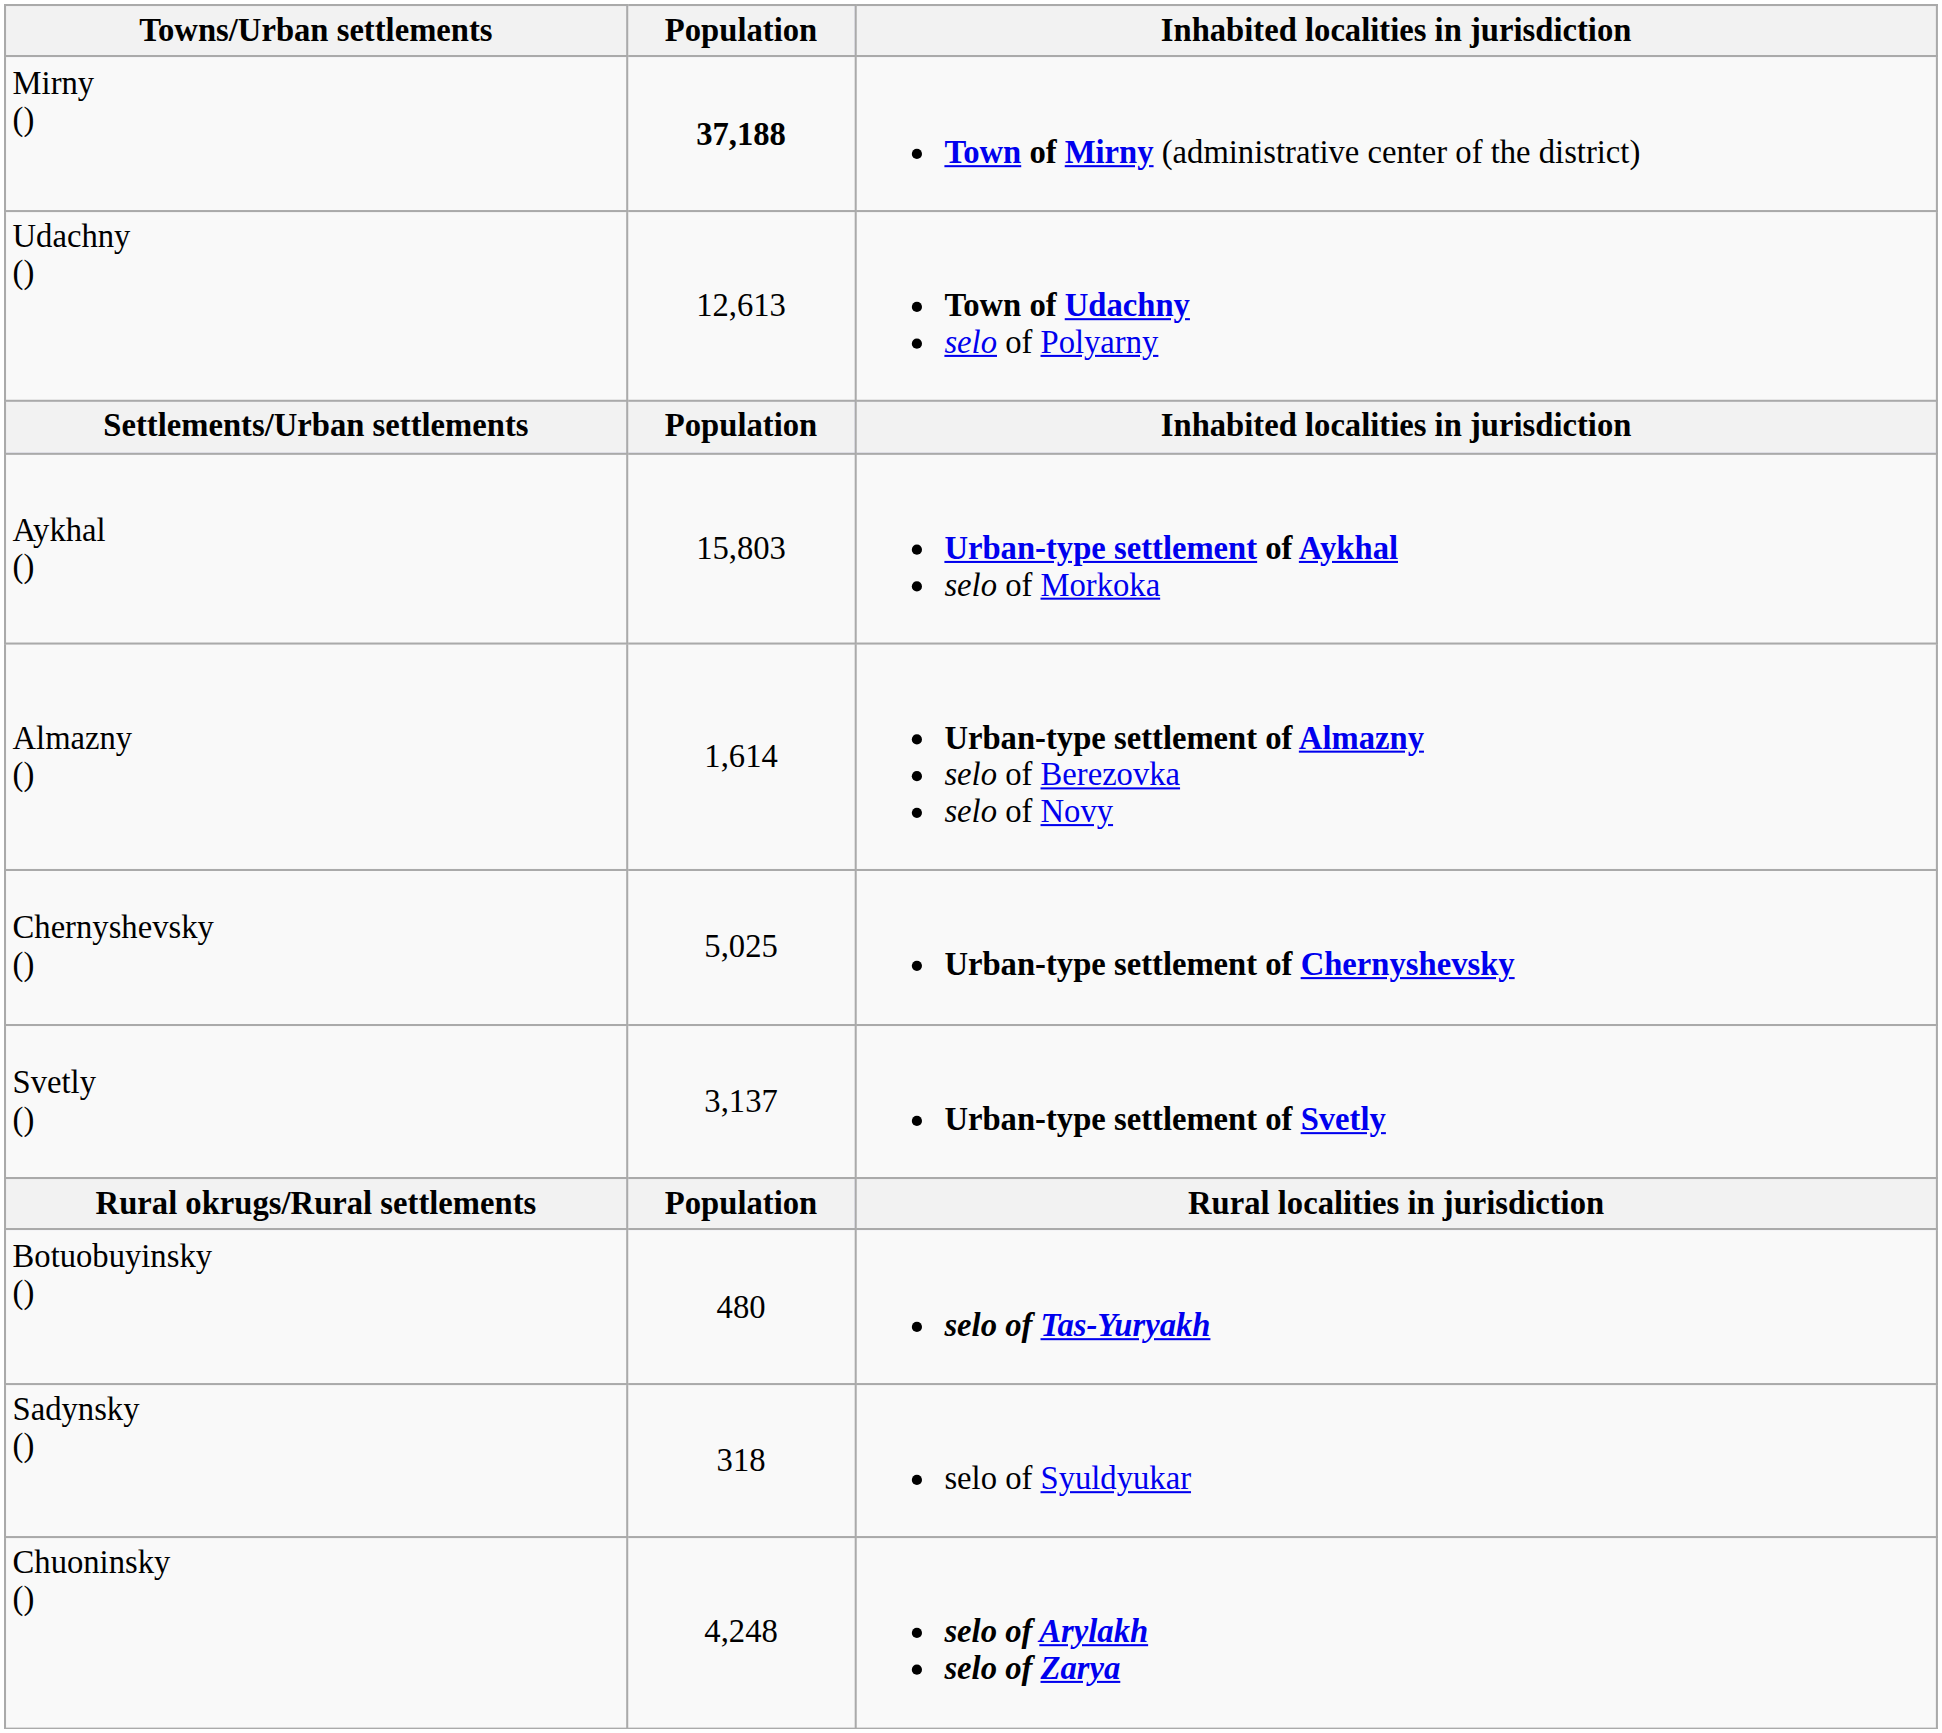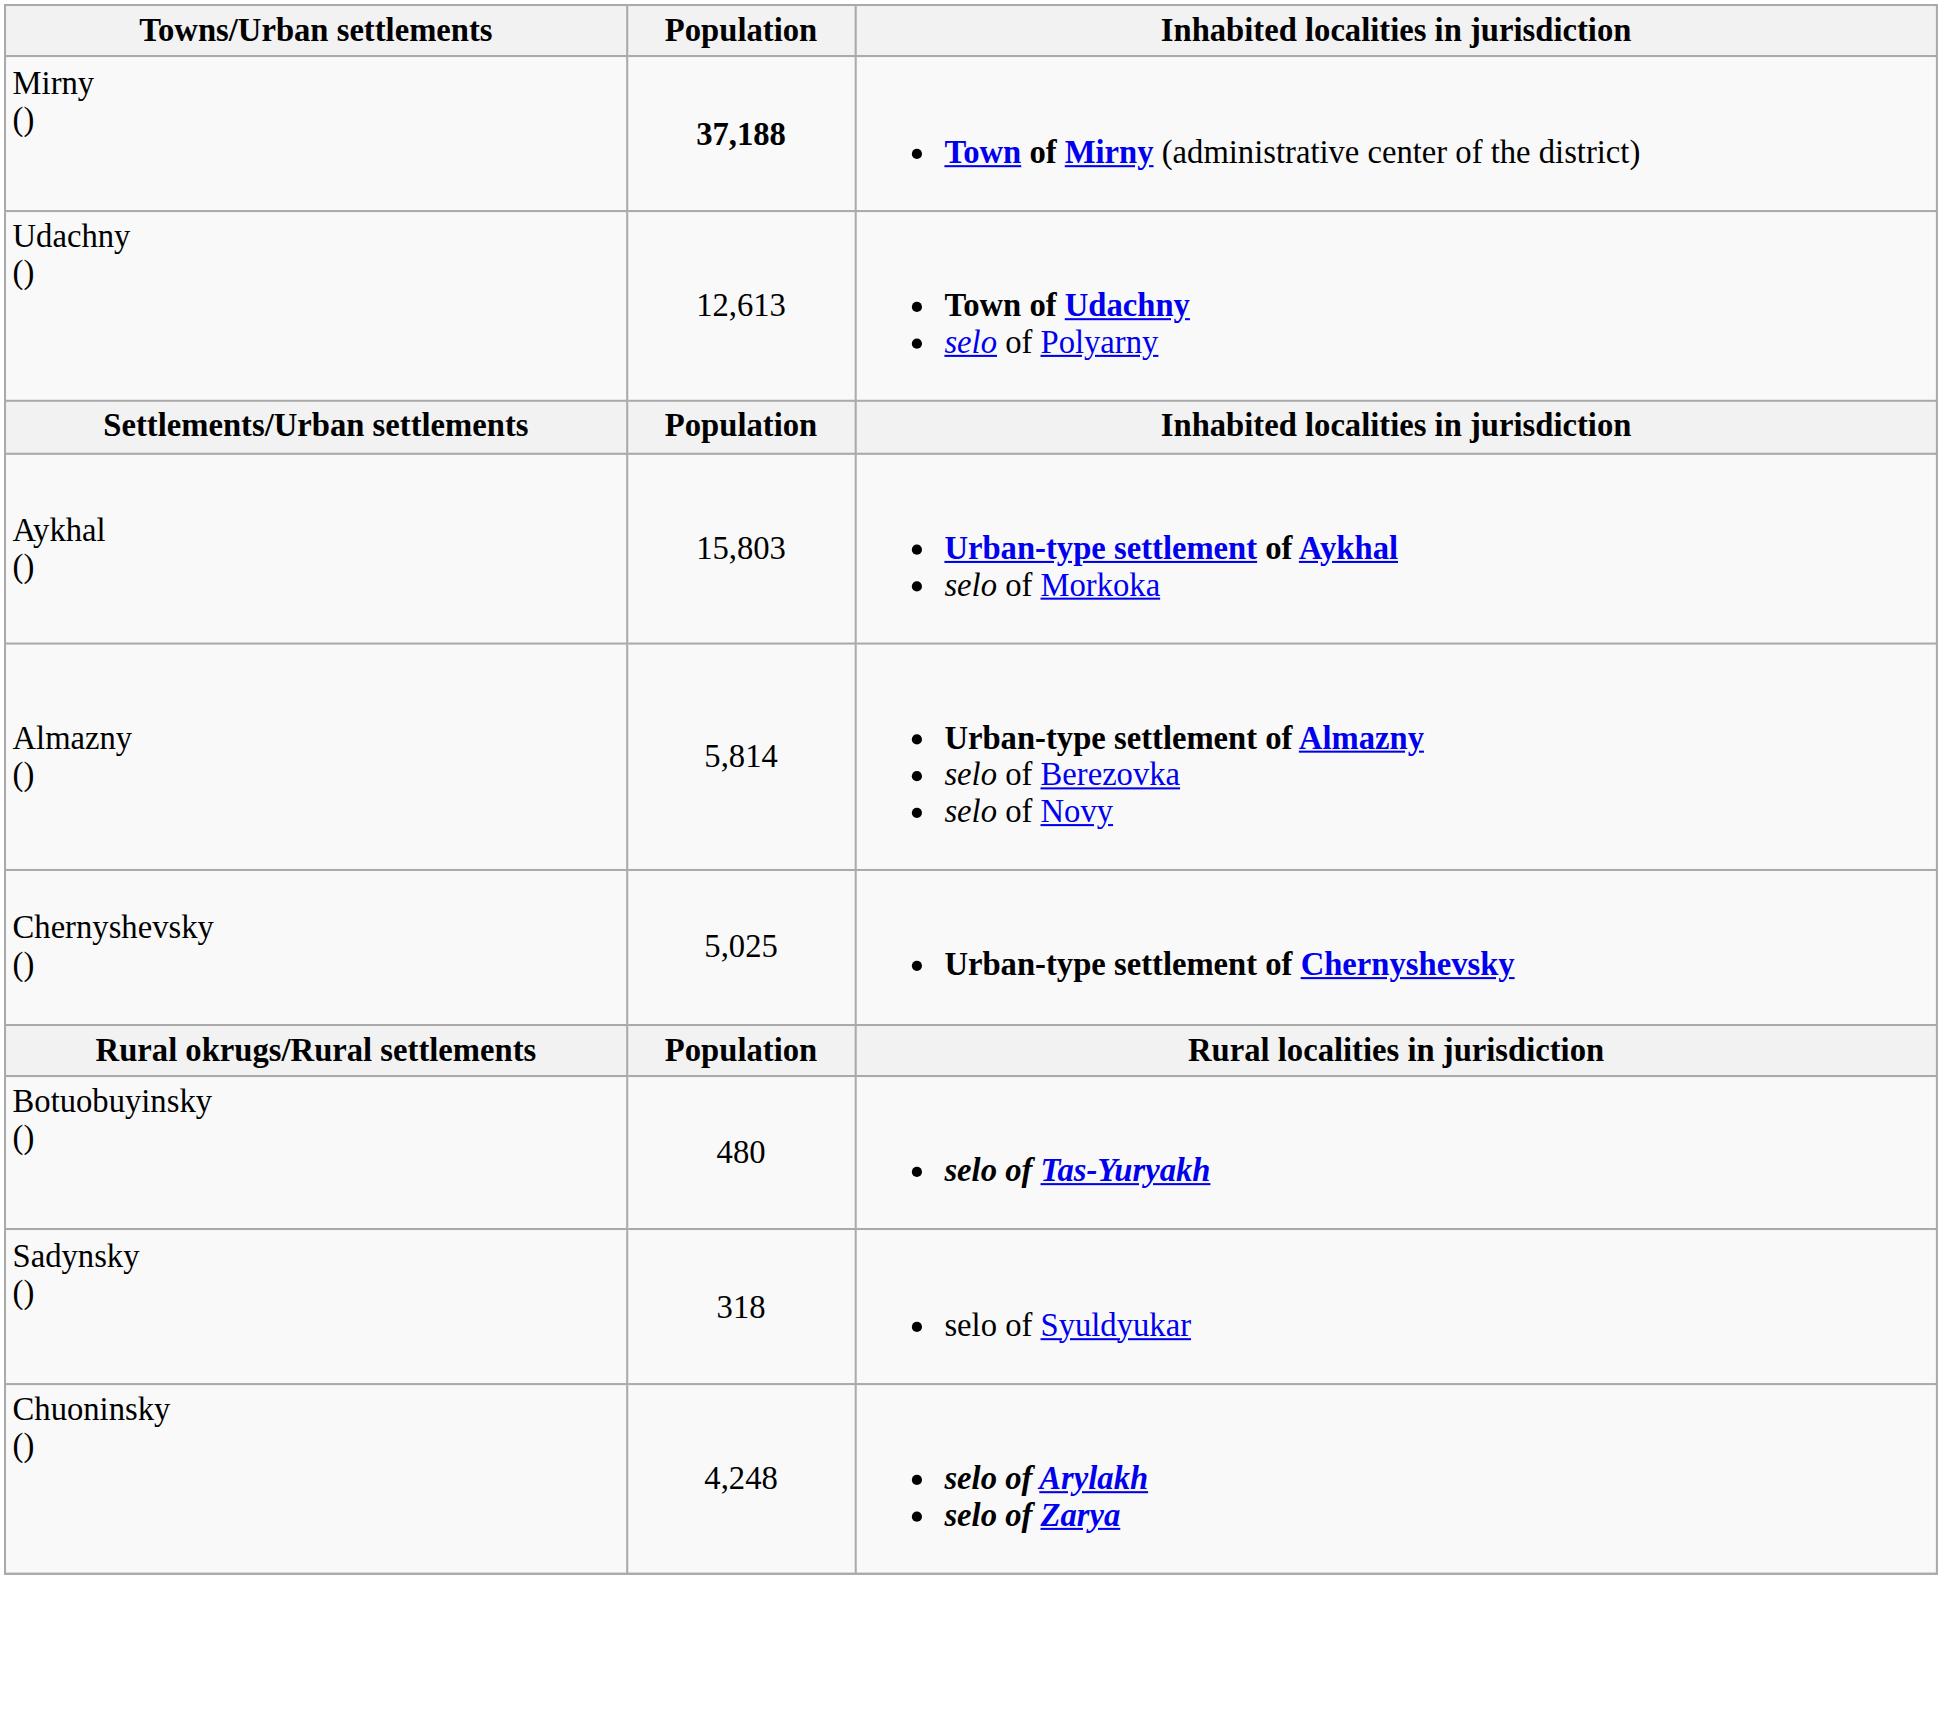Almazny () | Population: 1,614 -> 5,814
- row: Svetly () | 3,137 | Urban-type settlement of Svetly
